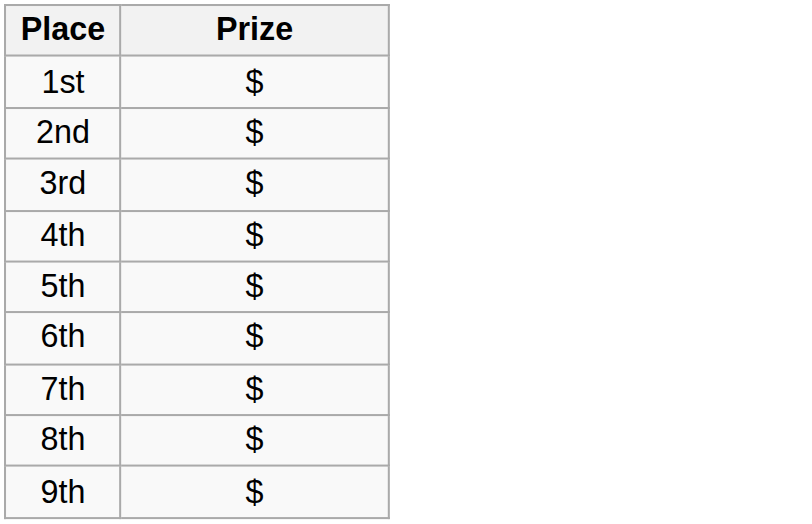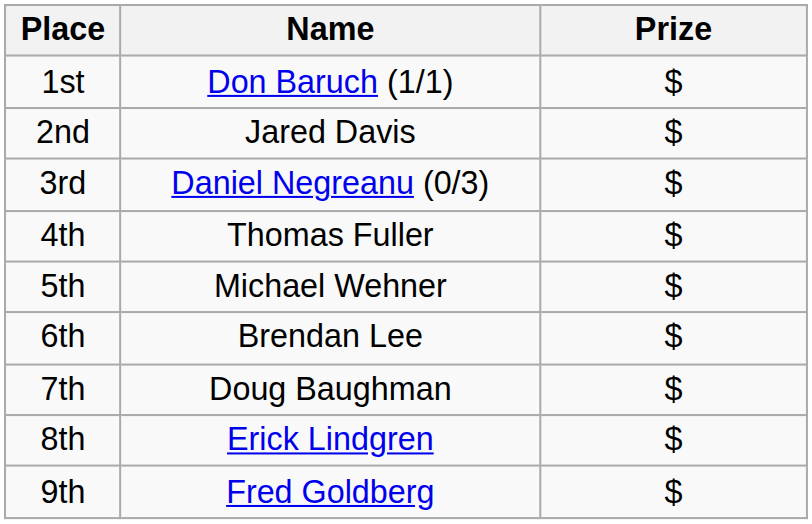+ column: Name | Don Baruch (1/1) | Jared Davis | Daniel Negreanu (0/3) | Thomas Fuller | Michael Wehner | Brendan Lee | Doug Baughman | Erick Lindgren | Fred Goldberg
